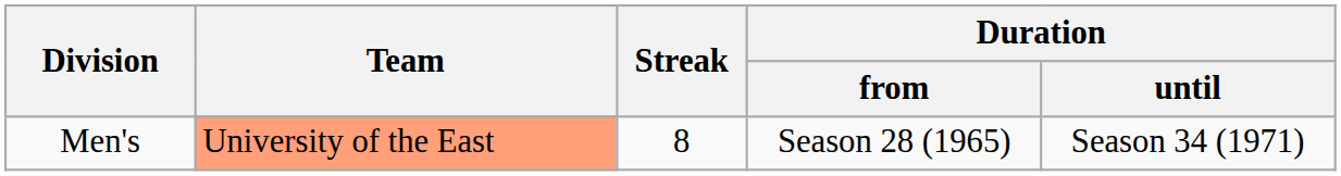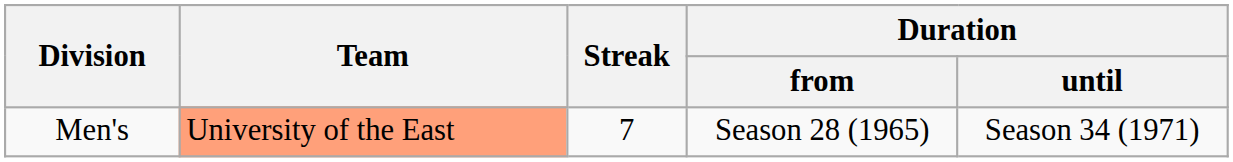Men's | Streak: 8 -> 7
